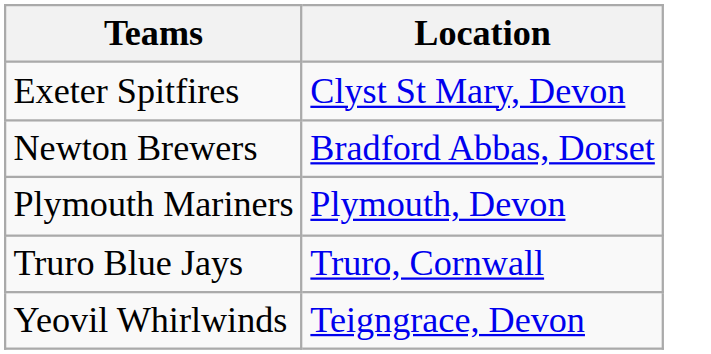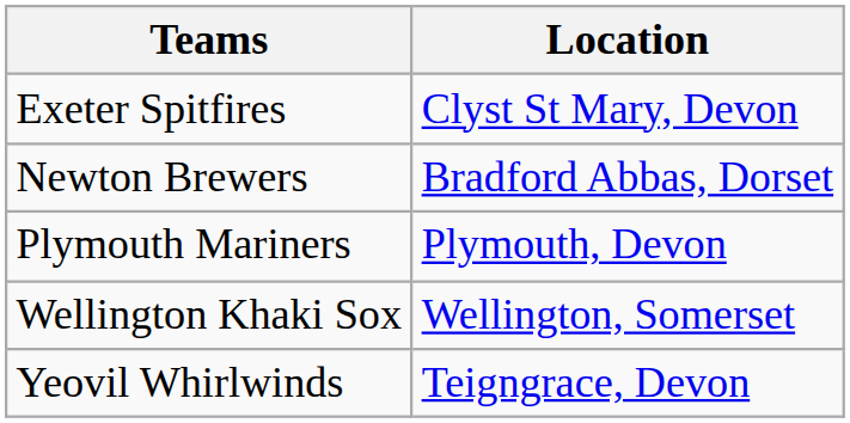- row: Truro Blue Jays | Truro, Cornwall
+ row: Wellington Khaki Sox | Wellington, Somerset
